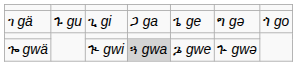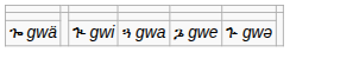- row: ገ gä | ጉ gu | ጊ gi | ጋ ga | ጌ ge | ግ gə | ጎ go
ጐ gwä | column 4: lightgrey background -> no background
